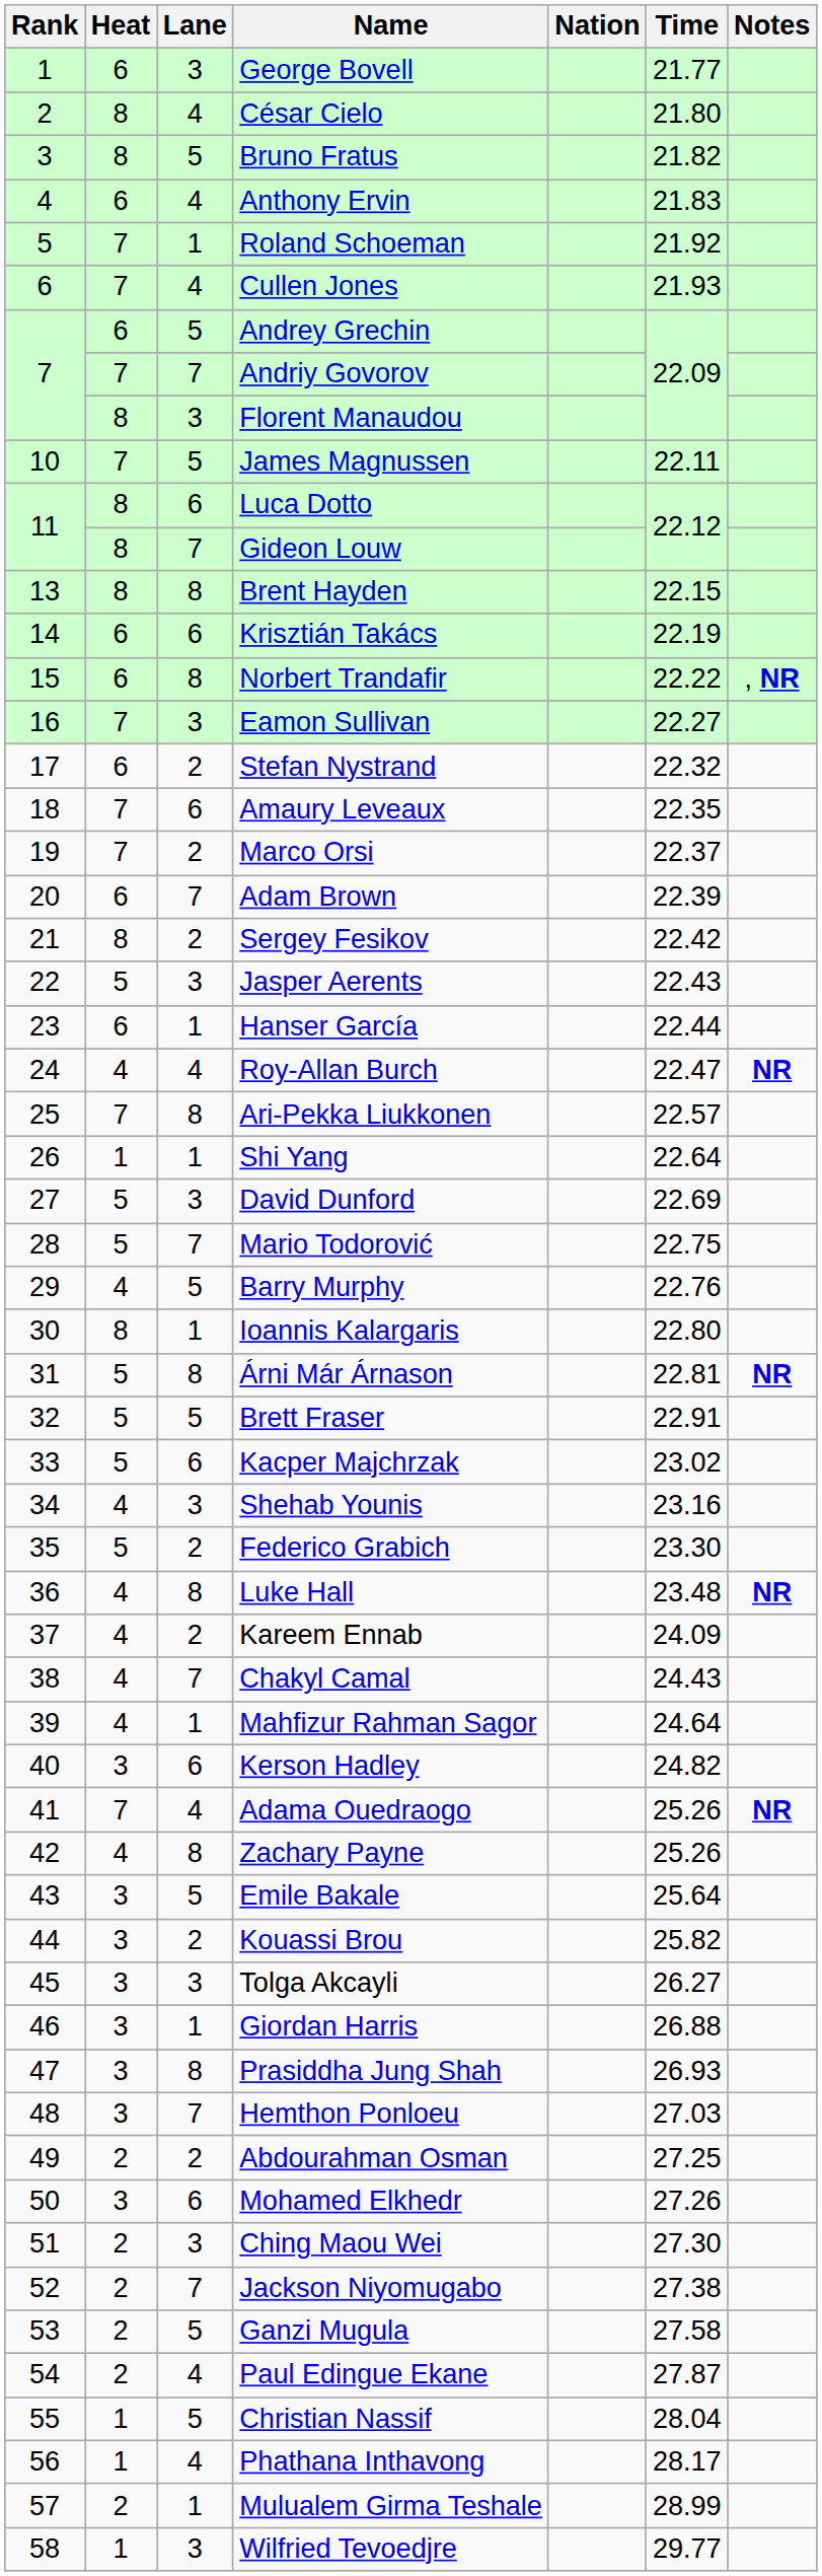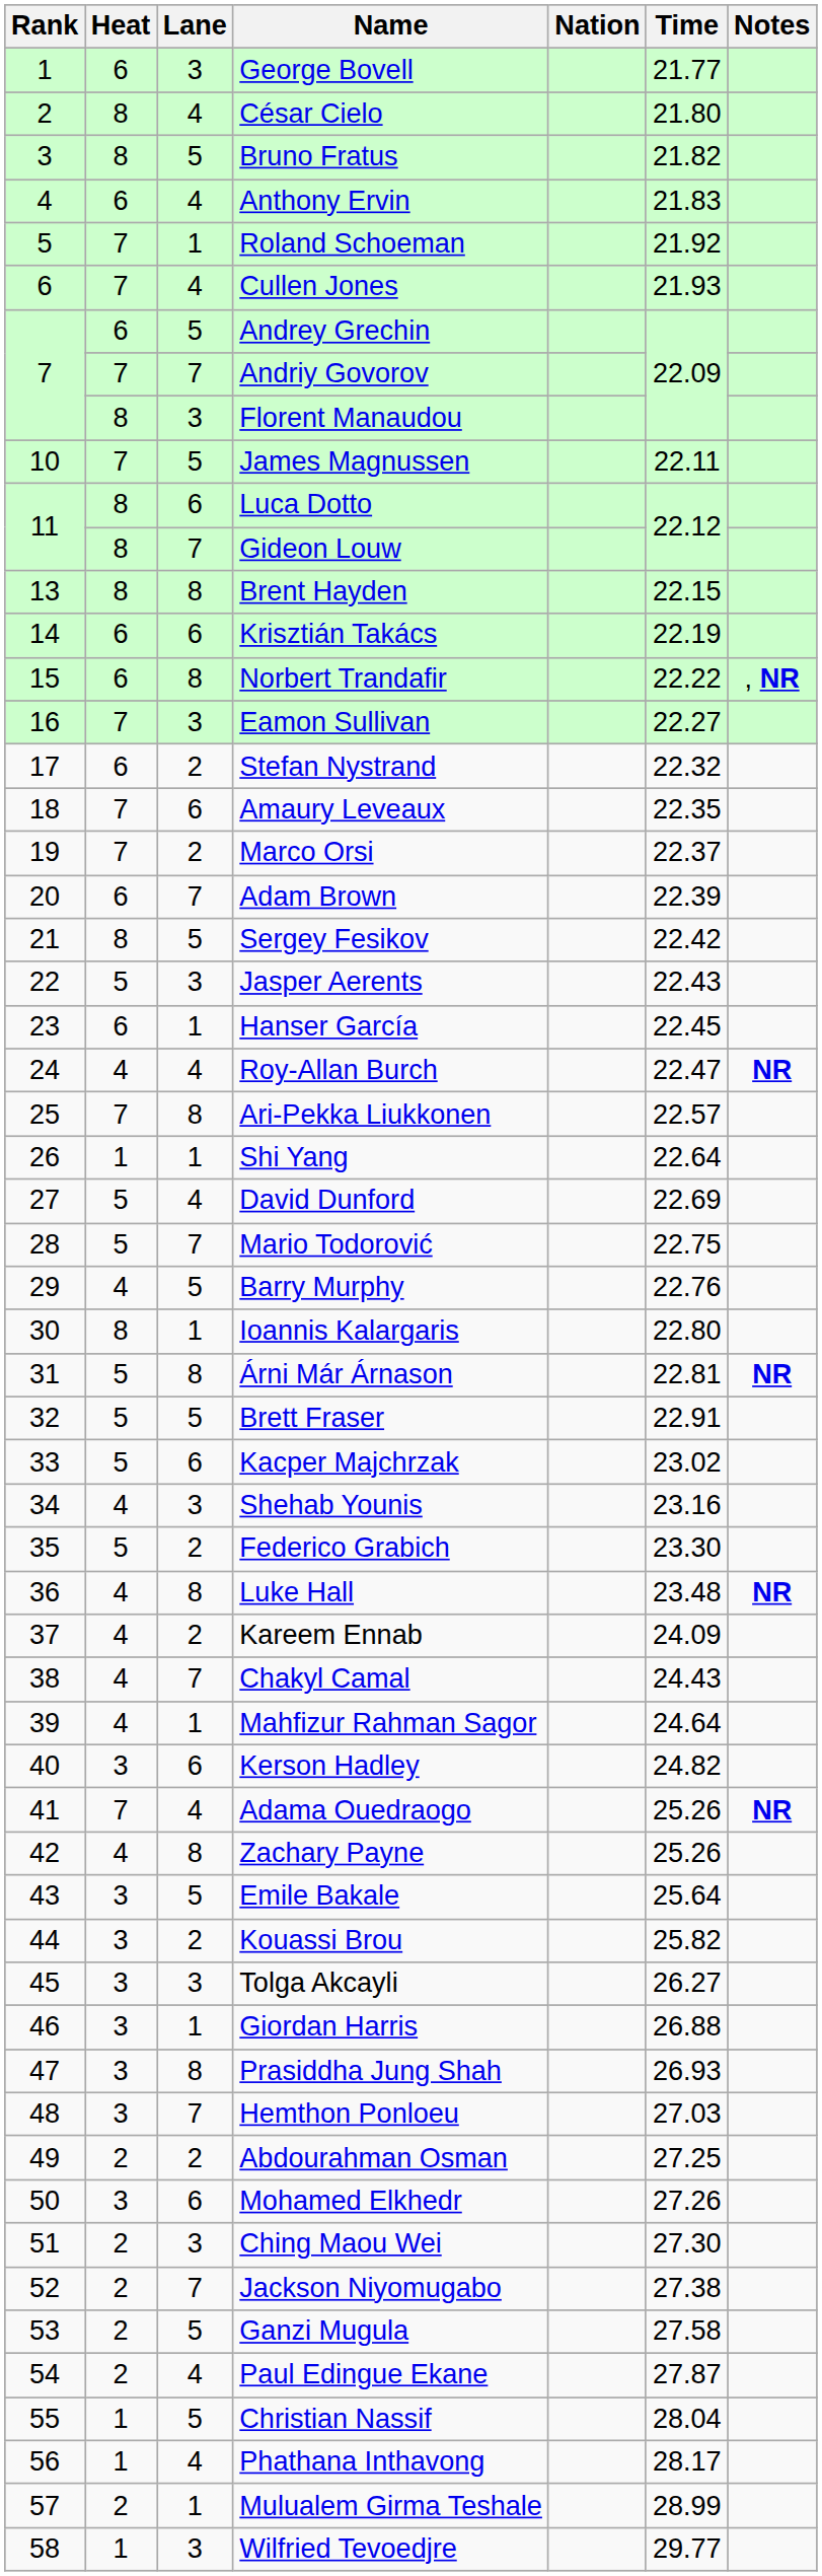Sergey Fesikov | Lane: 2 -> 5
Hanser García | Time: 22.44 -> 22.45
David Dunford | Lane: 3 -> 4
